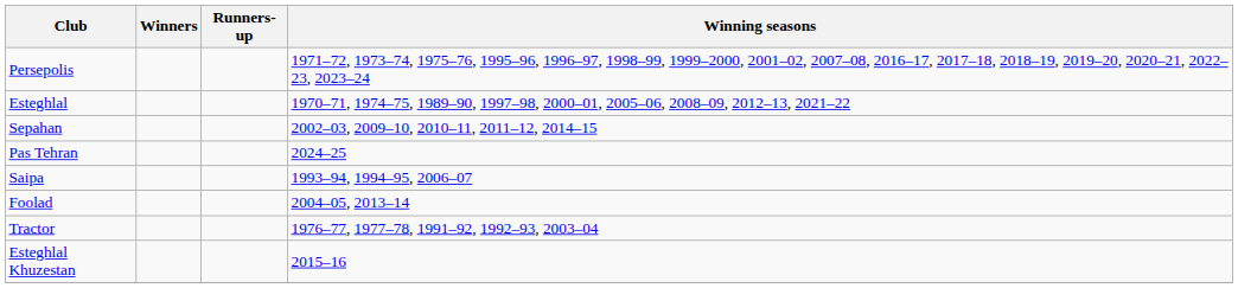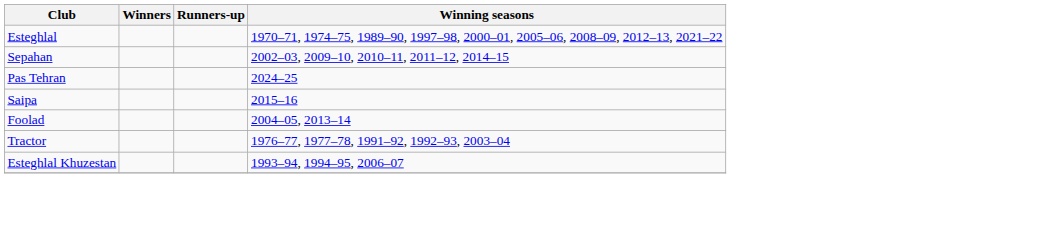- row: Persepolis | 1971–72, 1973–74, 1975–76, 1995–96, 1996–97, 1998–99, 1999–2000, 2001–02, 2007–08, 2016–17, 2017–18, 2018–19, 2019–20, 2020–21, 2022–23, 2023–24
Saipa | Winning seasons: 1993–94, 1994–95, 2006–07 -> 2015–16
Esteghlal Khuzestan | Winning seasons: 2015–16 -> 1993–94, 1994–95, 2006–07
